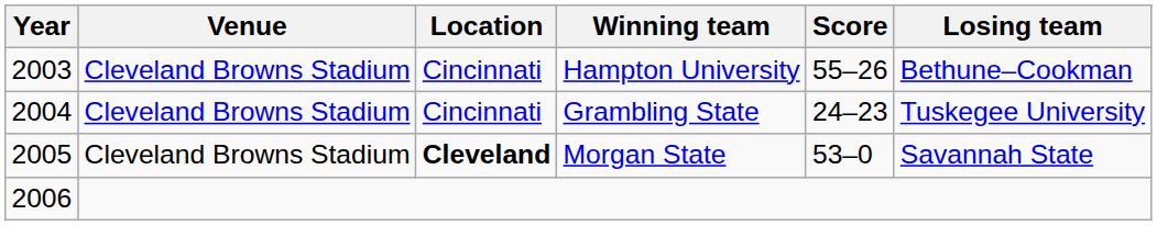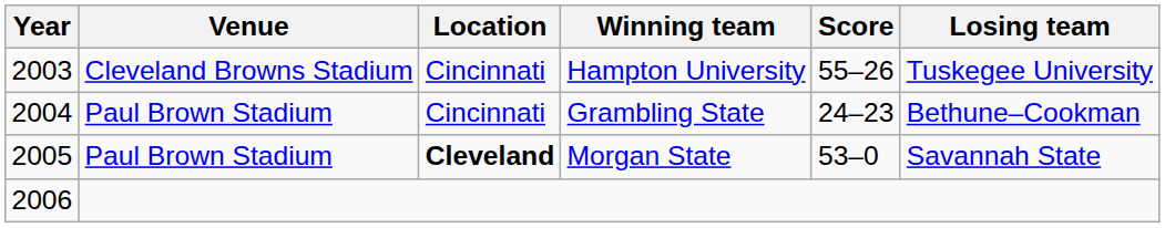Hampton University | Losing team: Bethune–Cookman -> Tuskegee University
Grambling State | Venue: Cleveland Browns Stadium -> Paul Brown Stadium
Grambling State | Losing team: Tuskegee University -> Bethune–Cookman
Morgan State | Venue: Cleveland Browns Stadium -> Paul Brown Stadium
